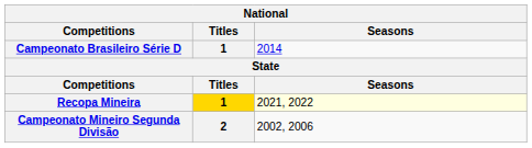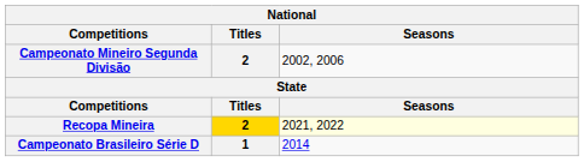rows swapped: Campeonato Brasileiro Série D <-> Campeonato Mineiro Segunda Divisão
Recopa Mineira | Titles: 1 -> 2
